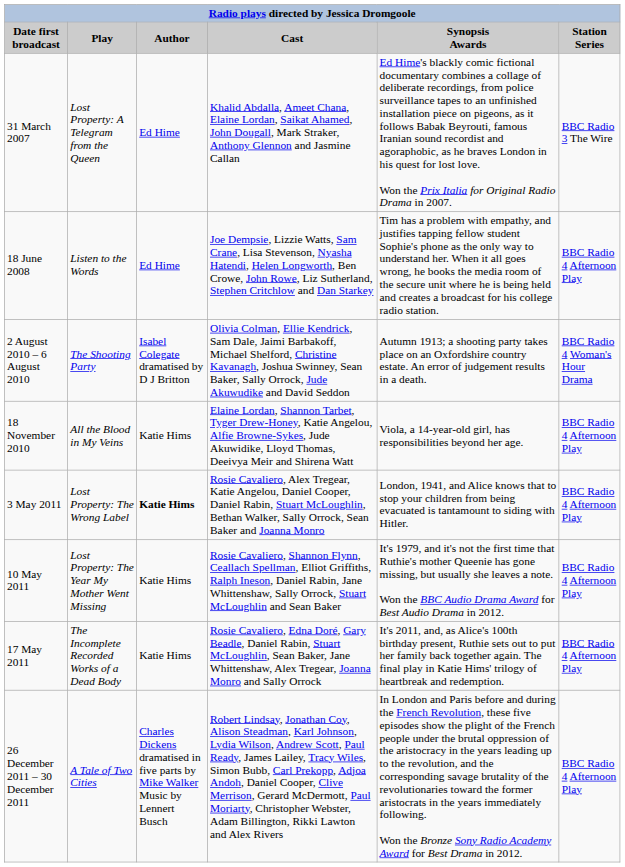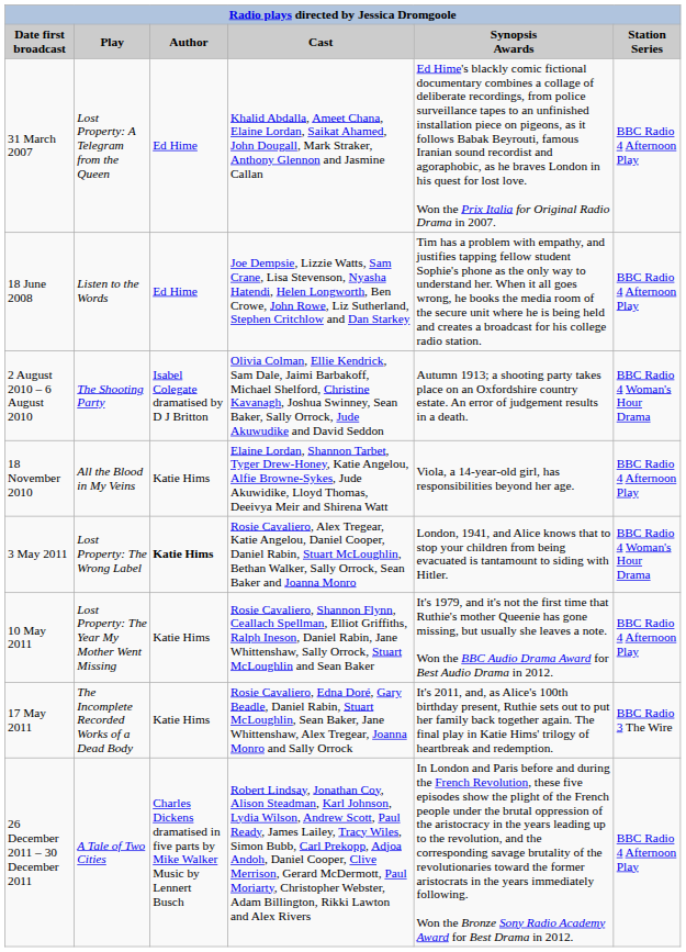31 March 2007 | Station Series: BBC Radio 3 The Wire -> BBC Radio 4 Afternoon Play
3 May 2011 | Station Series: BBC Radio 4 Afternoon Play -> BBC Radio 4 Woman's Hour Drama
17 May 2011 | Station Series: BBC Radio 4 Afternoon Play -> BBC Radio 3 The Wire
